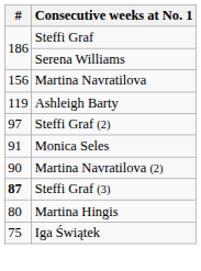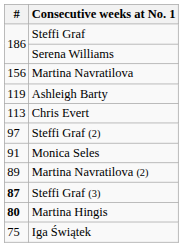+ row: 113 | Chris Evert
Martina Navratilova (2) | #: 90 -> 89
Martina Hingis | #: normal -> bold
